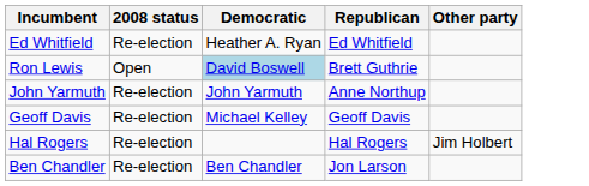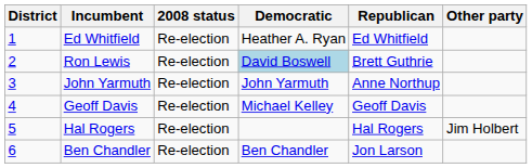+ column: District | 1 | 2 | 3 | 4 | 5 | 6
Ron Lewis | 2008 status: Open -> Re-election
